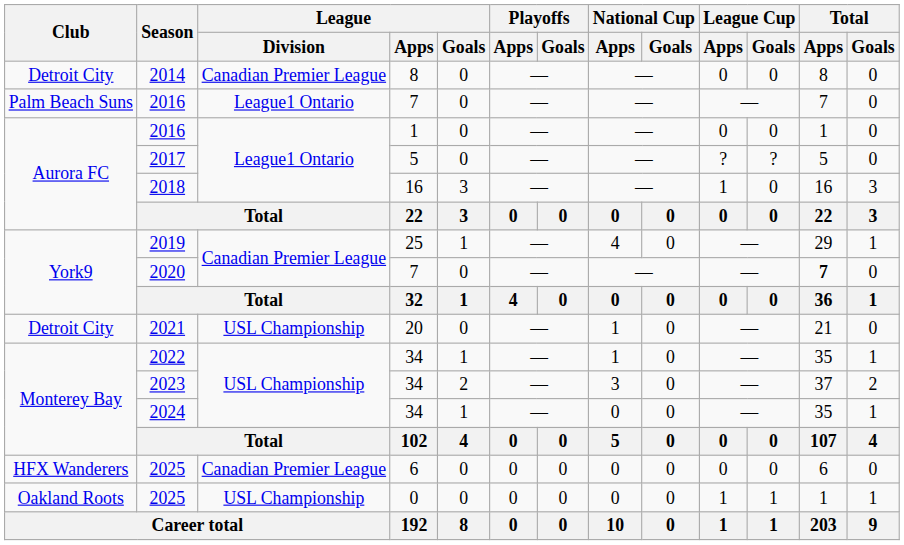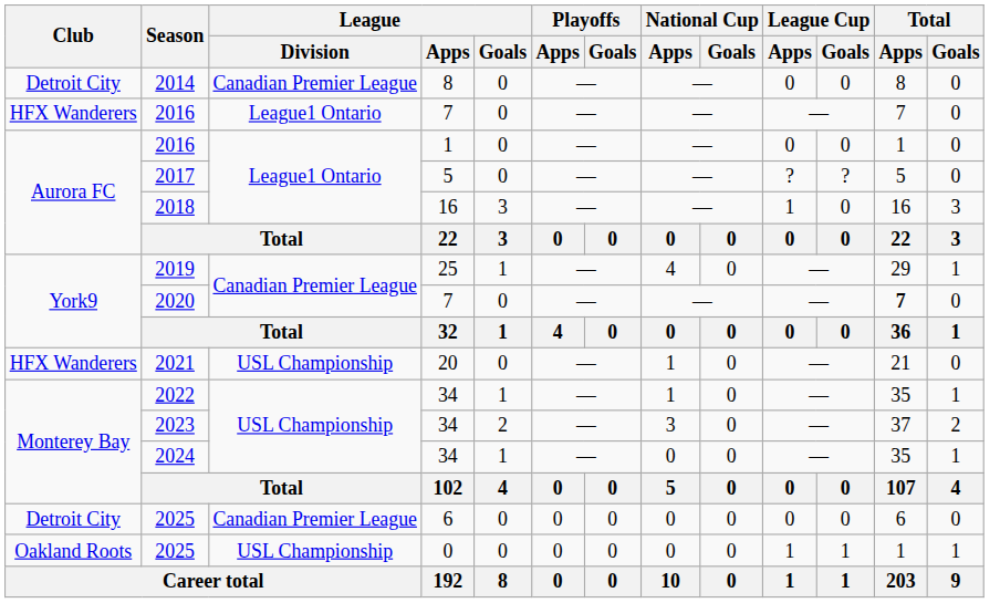2016 / 7 | Club: Palm Beach Suns -> HFX Wanderers
2021 | Club: Detroit City -> HFX Wanderers
2025 / 6 | Club: HFX Wanderers -> Detroit City
